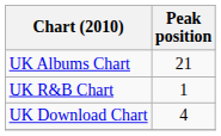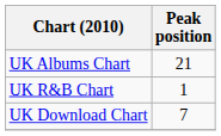UK Download Chart | Peak position: 4 -> 7
